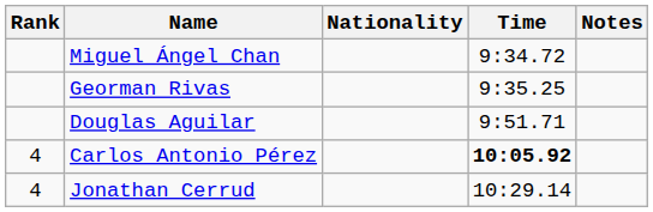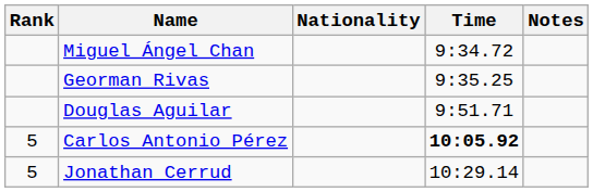Carlos Antonio Pérez | Rank: 4 -> 5
Jonathan Cerrud | Rank: 4 -> 5
